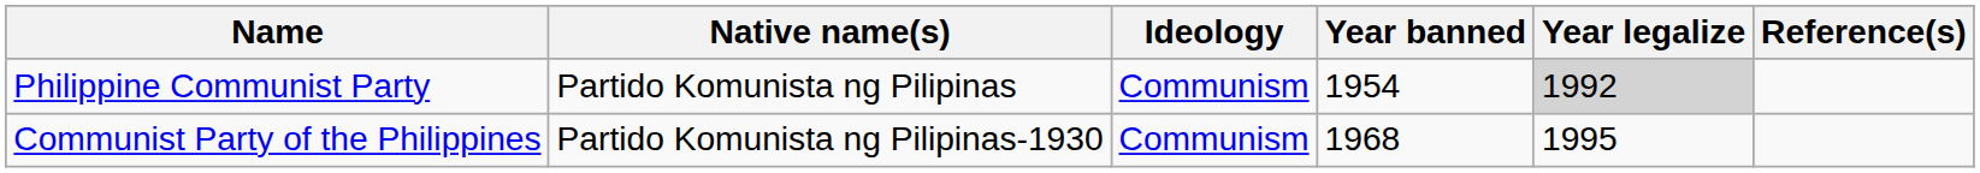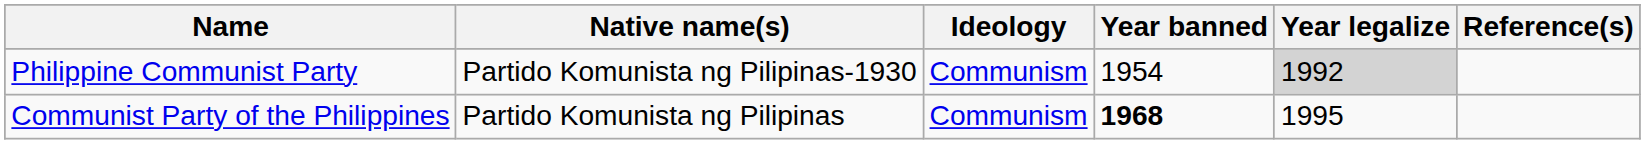Philippine Communist Party | Native name(s): Partido Komunista ng Pilipinas -> Partido Komunista ng Pilipinas-1930
Communist Party of the Philippines | Native name(s): Partido Komunista ng Pilipinas-1930 -> Partido Komunista ng Pilipinas
Communist Party of the Philippines | Year banned: normal -> bold
